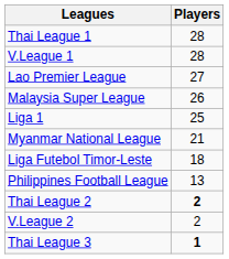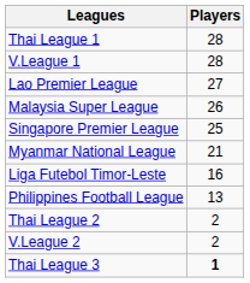- row: Liga 1 | 25
+ row: Singapore Premier League | 25
Liga Futebol Timor-Leste | Players: 18 -> 16
Thai League 2 | Players: bold -> normal
